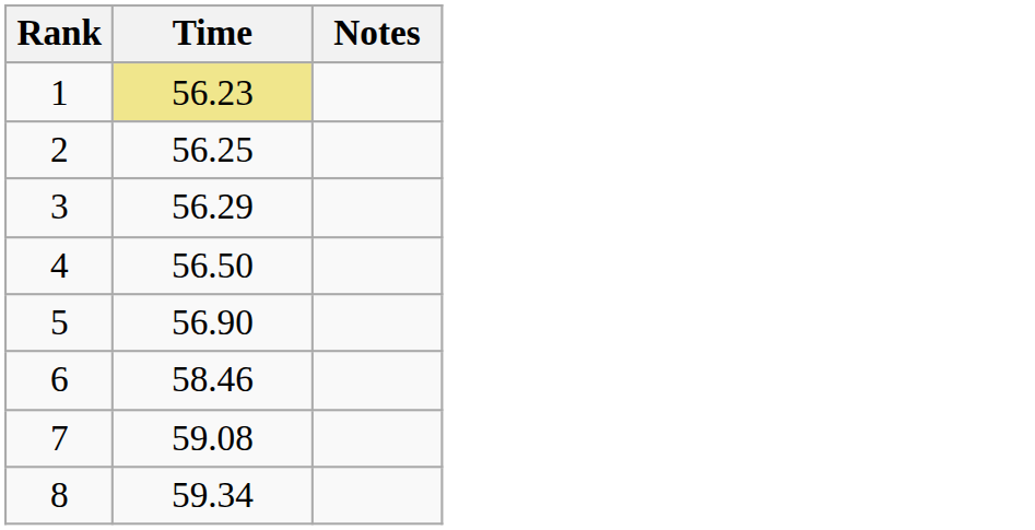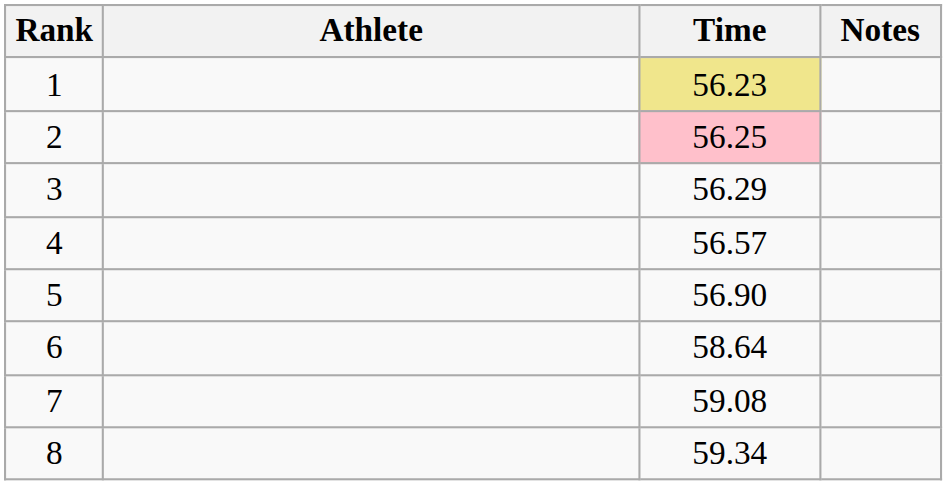+ column: Athlete
2 | Time: no background -> pink background
4 | Time: 56.50 -> 56.57
6 | Time: 58.46 -> 58.64
